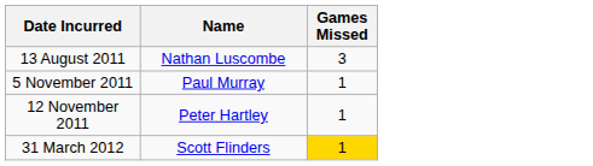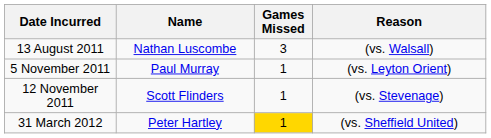+ column: Reason | (vs. Walsall) | (vs. Leyton Orient) | (vs. Stevenage) | (vs. Sheffield United)
12 November 2011 | Name: Peter Hartley -> Scott Flinders
31 March 2012 | Name: Scott Flinders -> Peter Hartley
